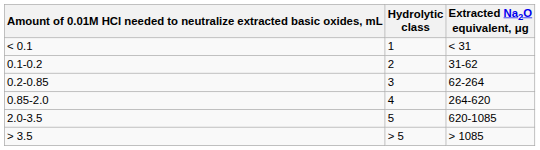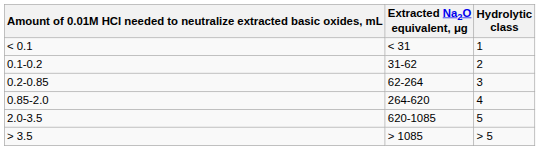columns swapped: Extracted Na2O equivalent, μg <-> Hydrolytic class
